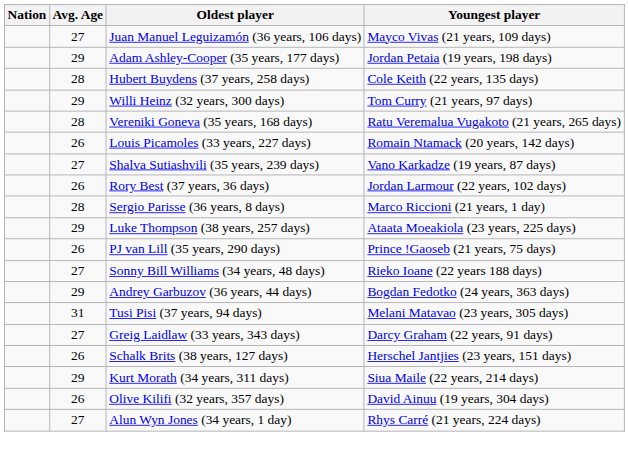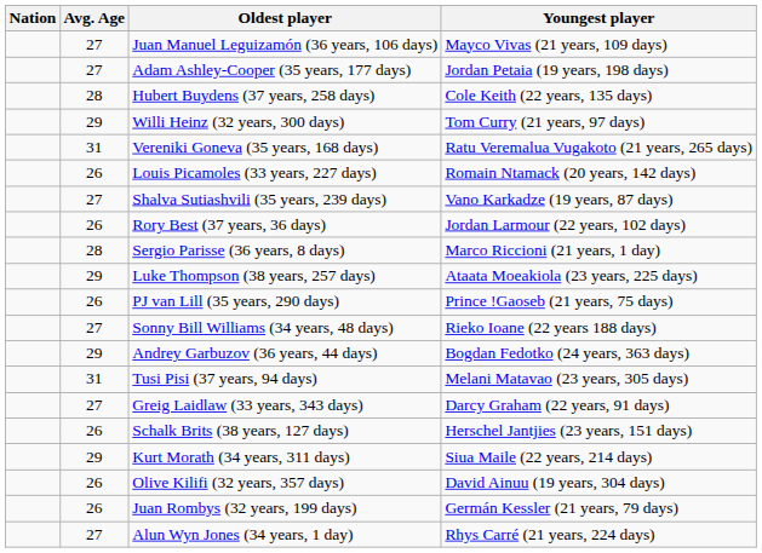Adam Ashley-Cooper (35 years, 177 days) | Avg. Age: 29 -> 27
Vereniki Goneva (35 years, 168 days) | Avg. Age: 28 -> 31
+ row: 26 | Juan Rombys (32 years, 199 days) | Germán Kessler (21 years, 79 days)
